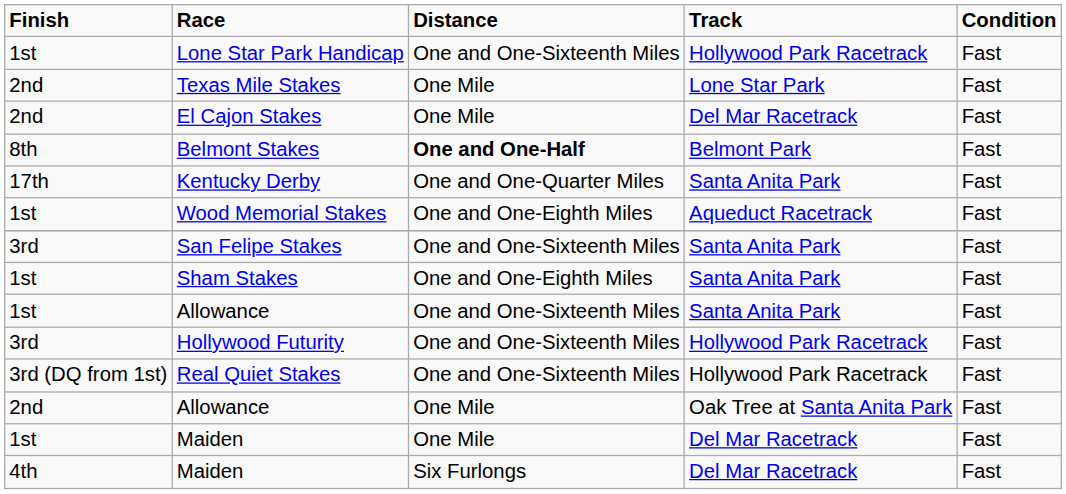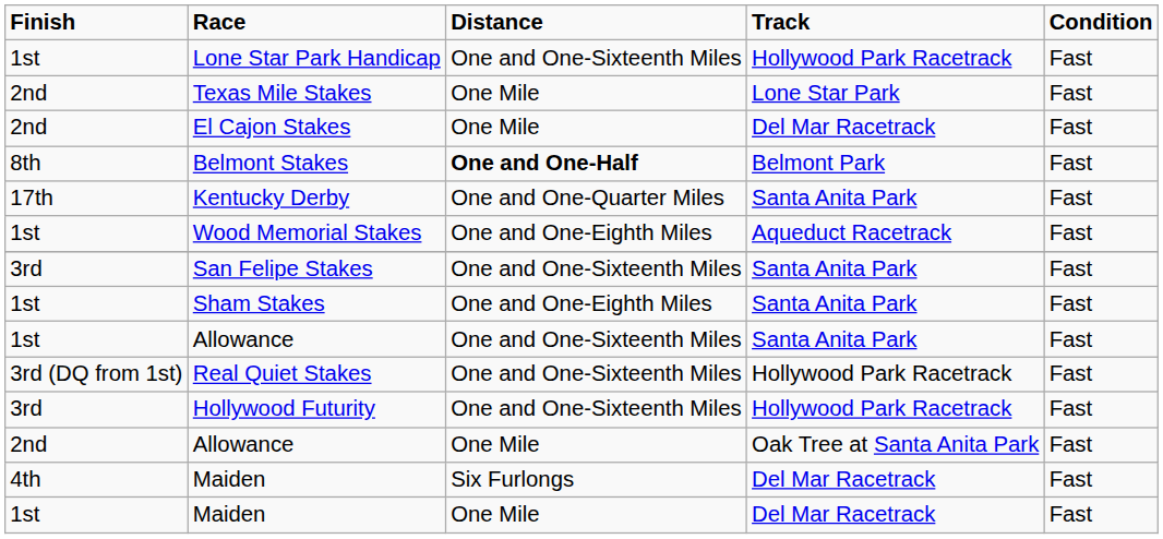rows swapped: Hollywood Futurity <-> Real Quiet Stakes
rows swapped: 1st / Maiden <-> 4th / Maiden
